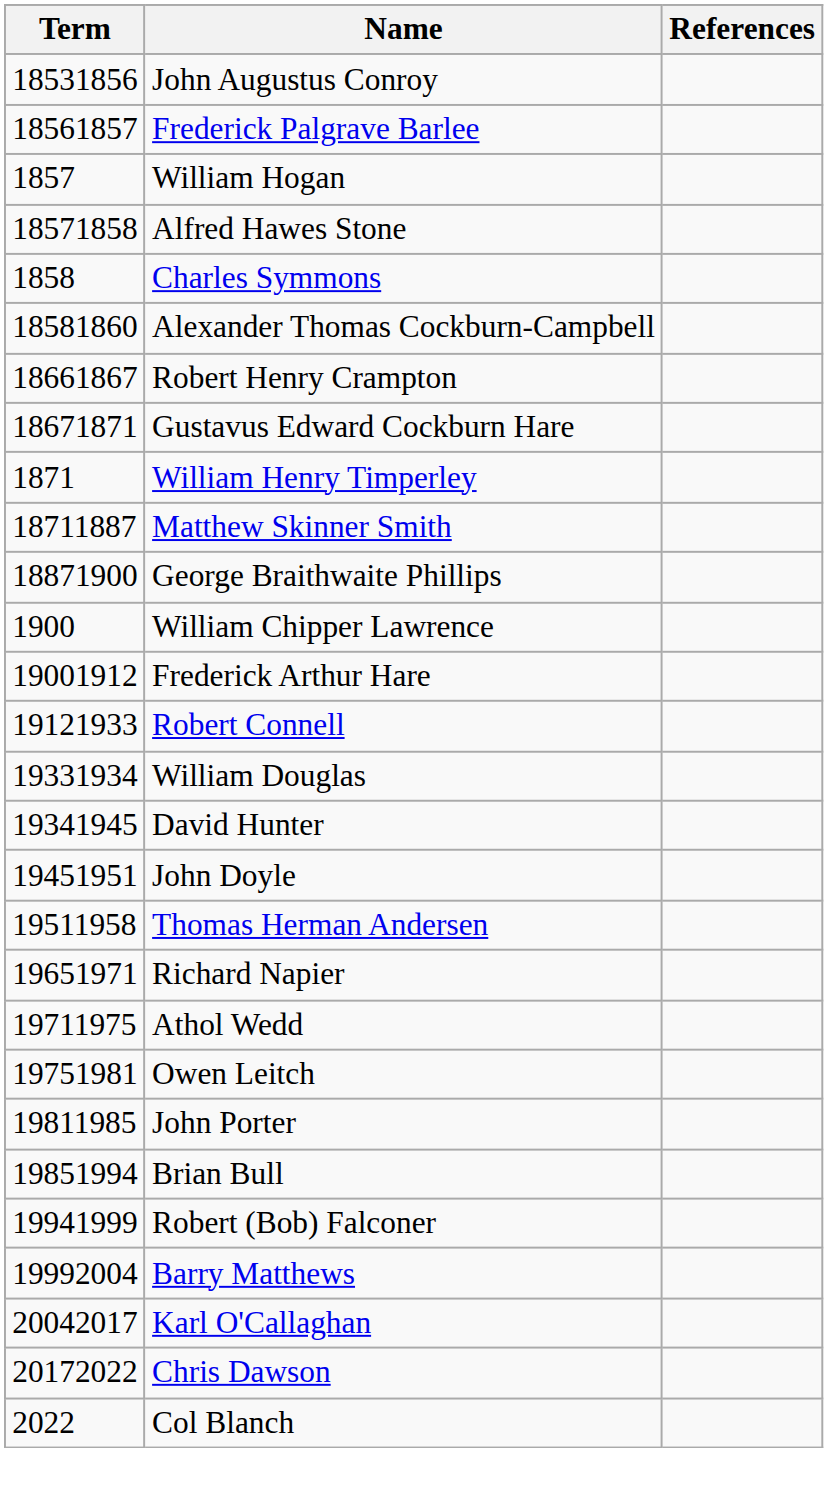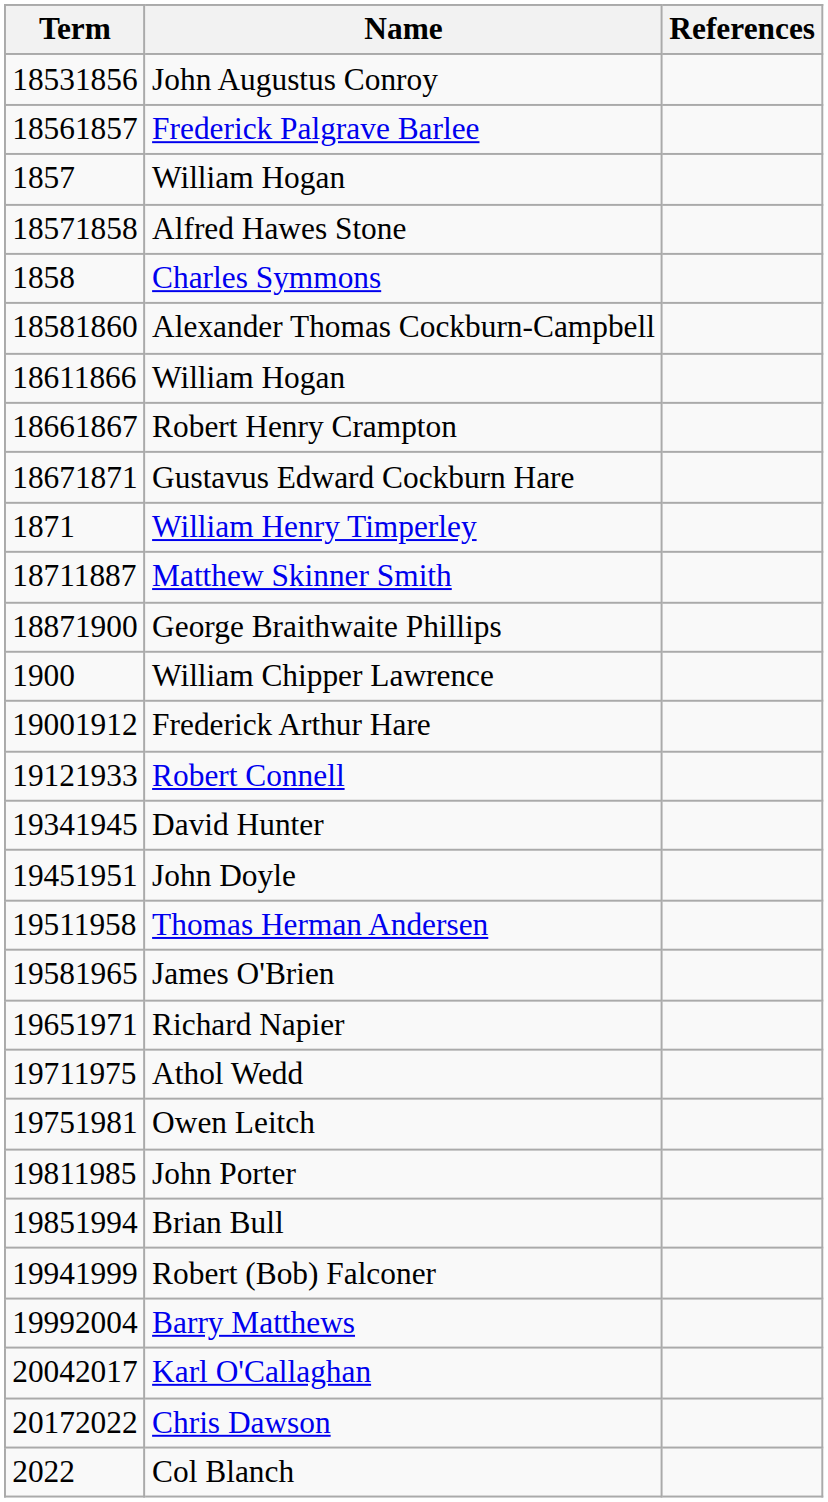+ row: 18611866 | William Hogan
- row: 19331934 | William Douglas
+ row: 19581965 | James O'Brien
